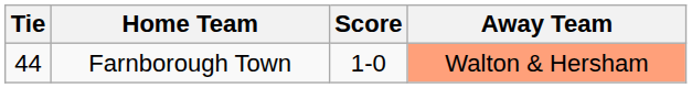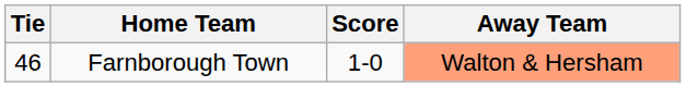Farnborough Town | Tie: 44 -> 46
